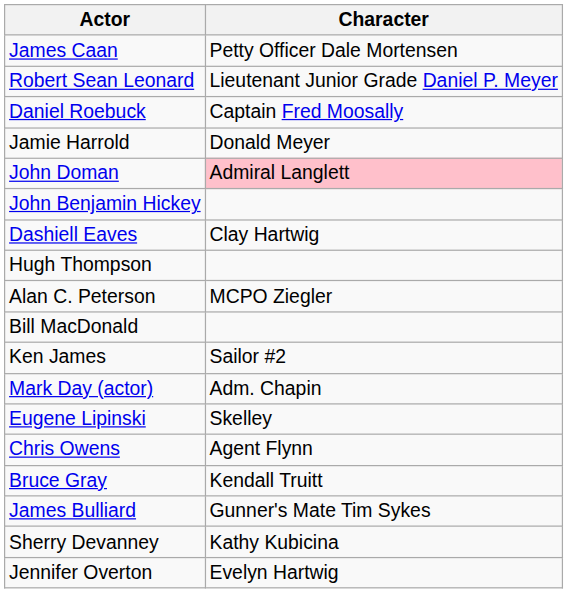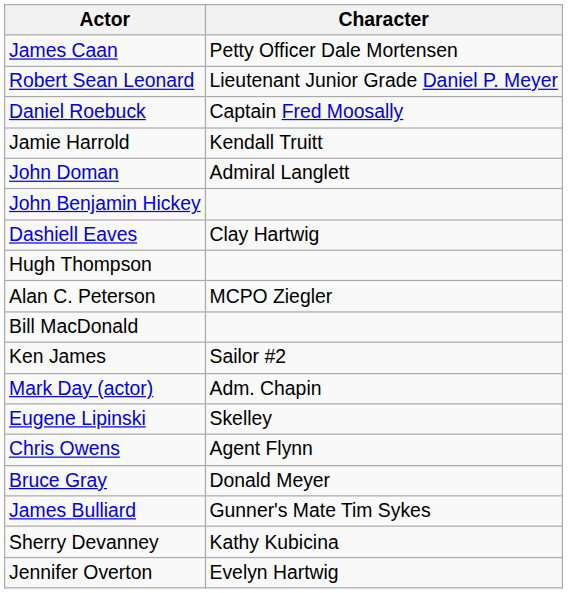Jamie Harrold | Character: Donald Meyer -> Kendall Truitt
John Doman | Character: pink background -> no background
Bruce Gray | Character: Kendall Truitt -> Donald Meyer
